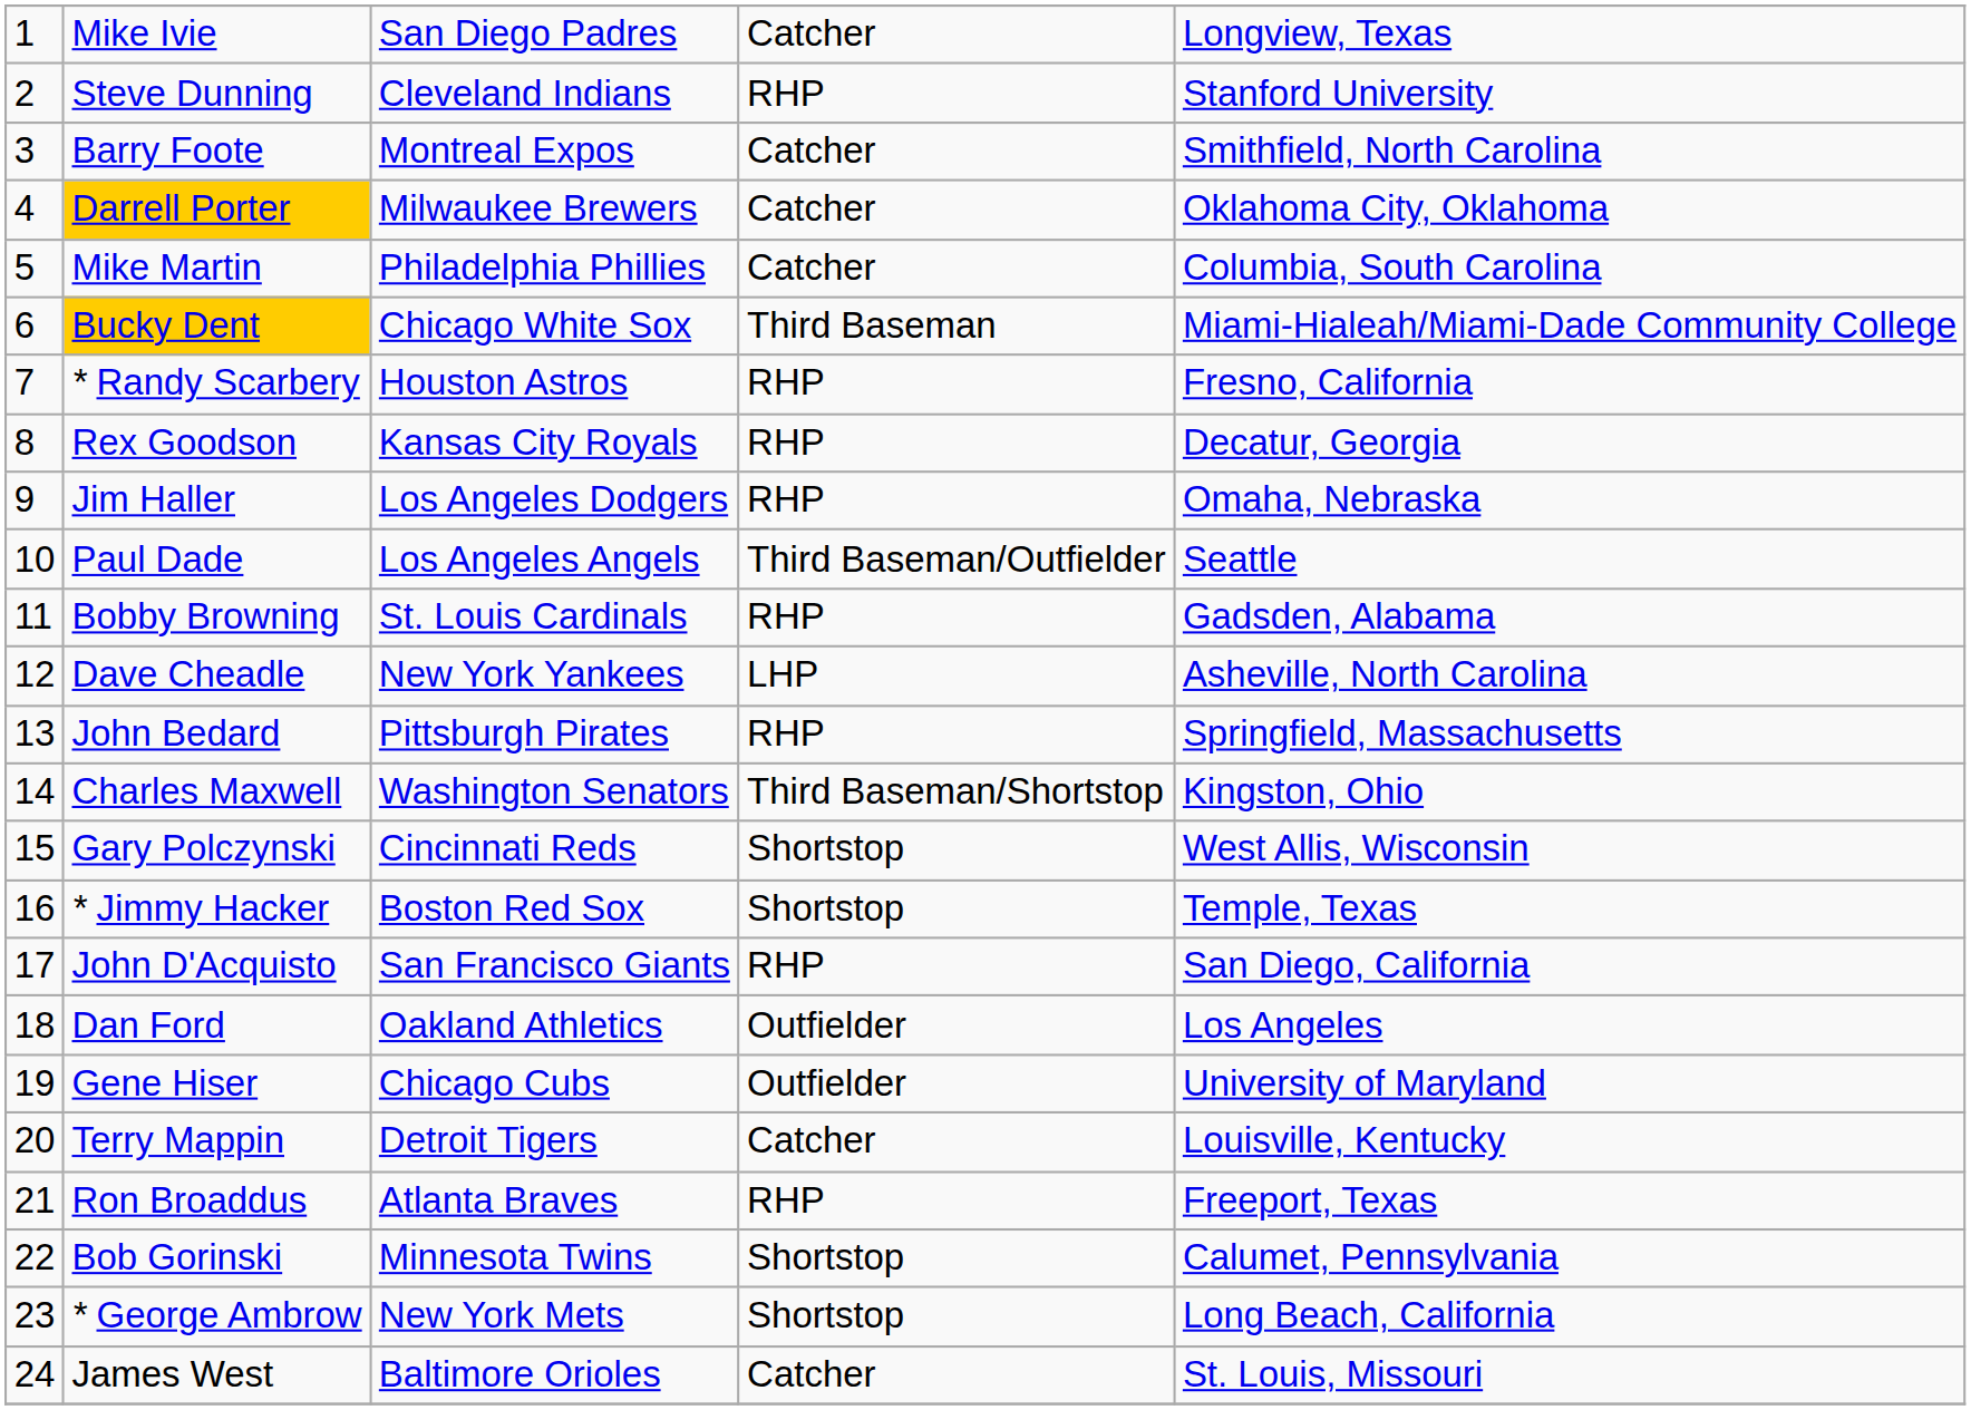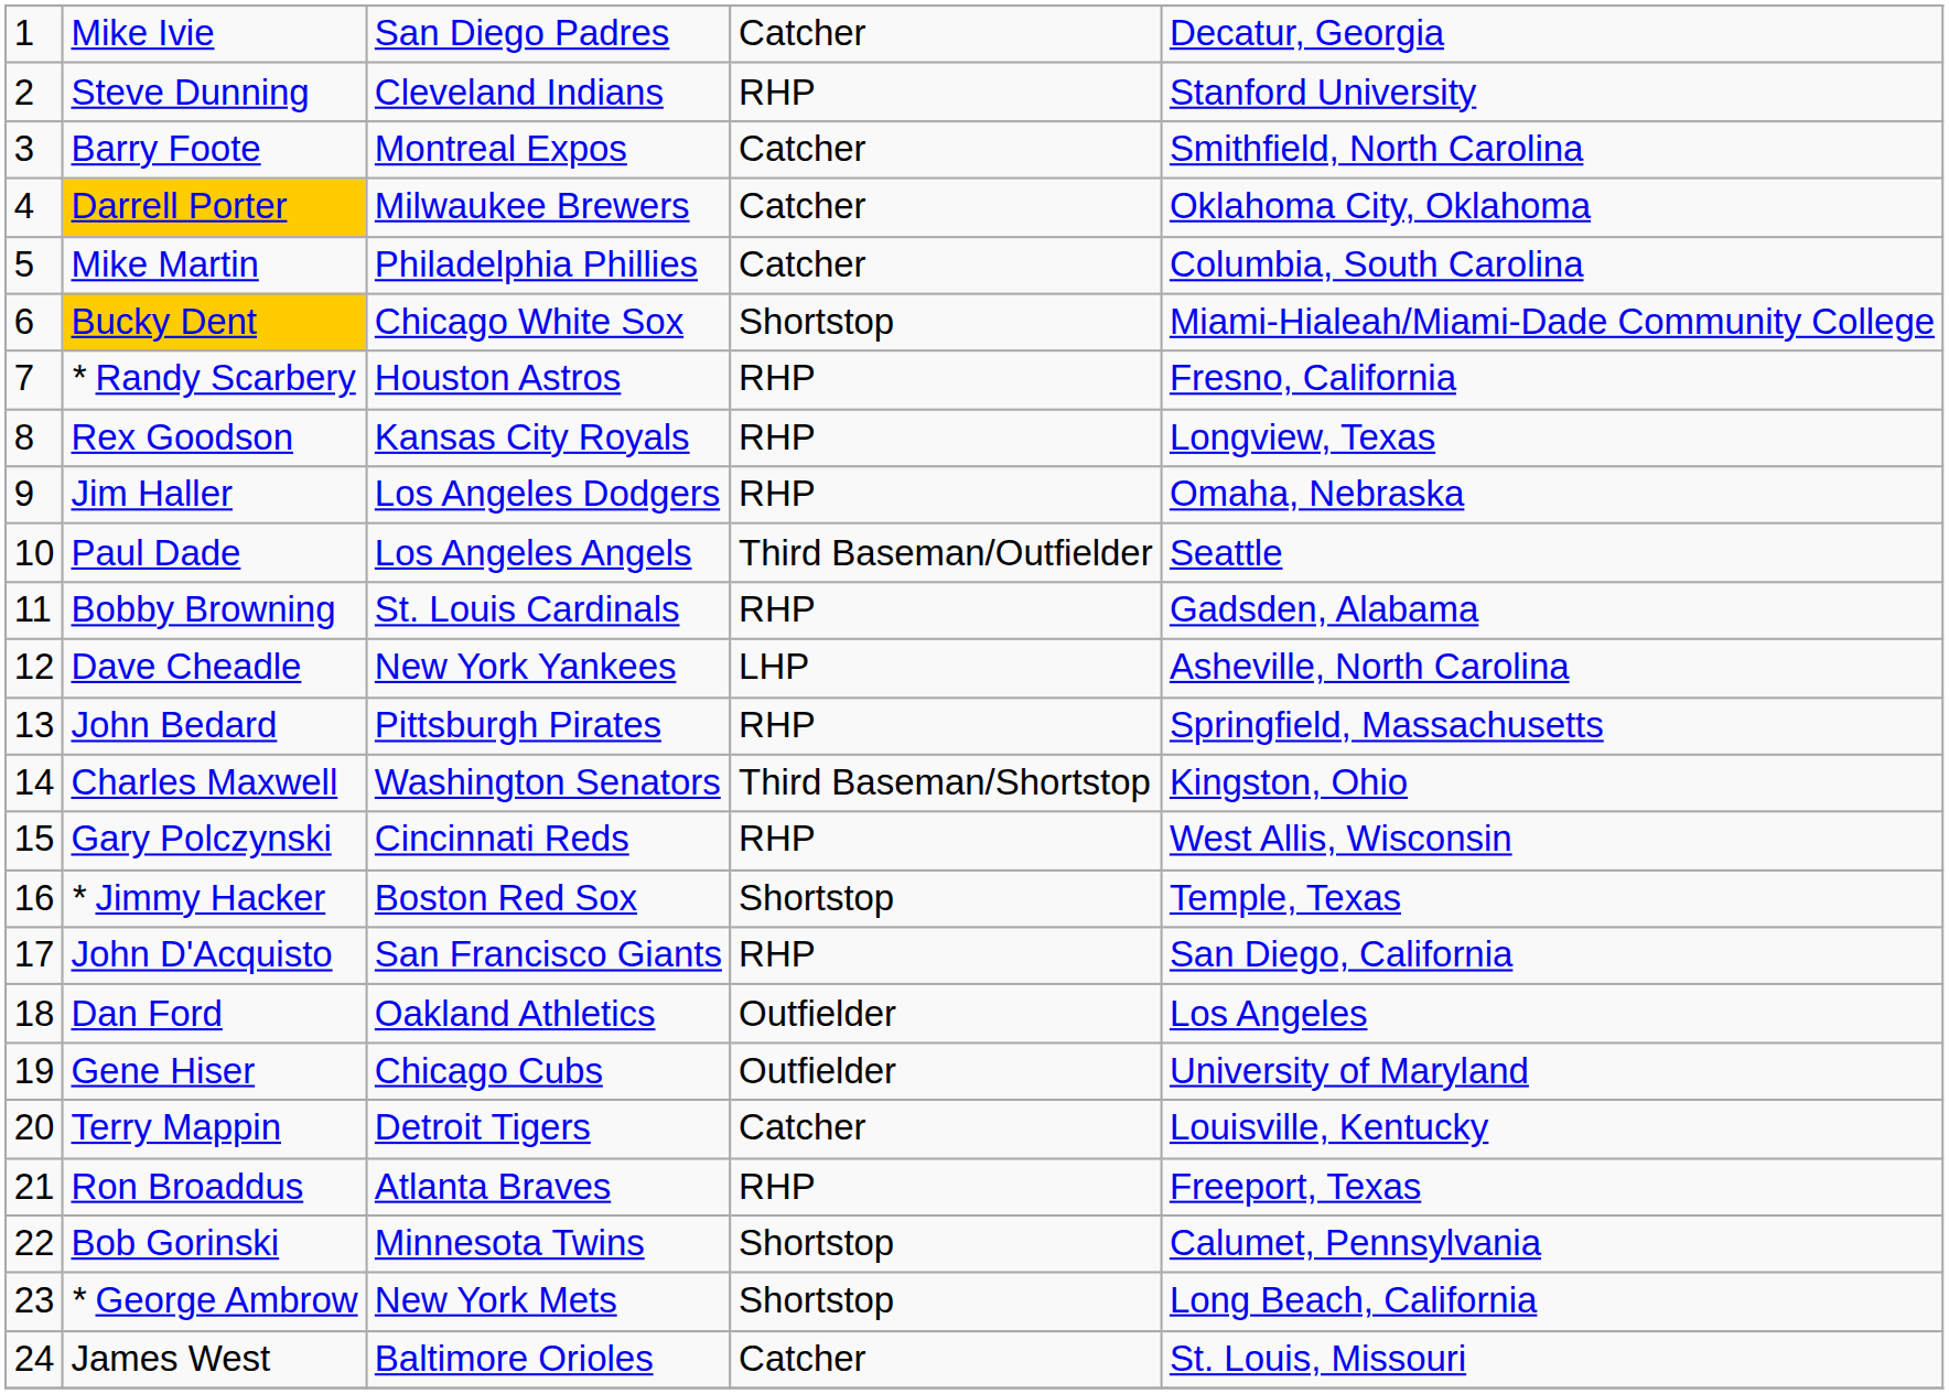Mike Ivie | column 5: Longview, Texas -> Decatur, Georgia
Bucky Dent | column 4: Third Baseman -> Shortstop
Rex Goodson | column 5: Decatur, Georgia -> Longview, Texas
Gary Polczynski | column 4: Shortstop -> RHP
